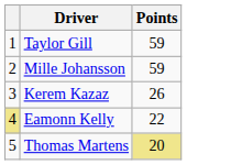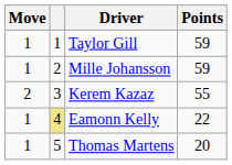+ column: Move | 1 | 1 | 2 | 1 | 1
Kerem Kazaz | Points: 26 -> 55
Thomas Martens | Points: khaki background -> no background
